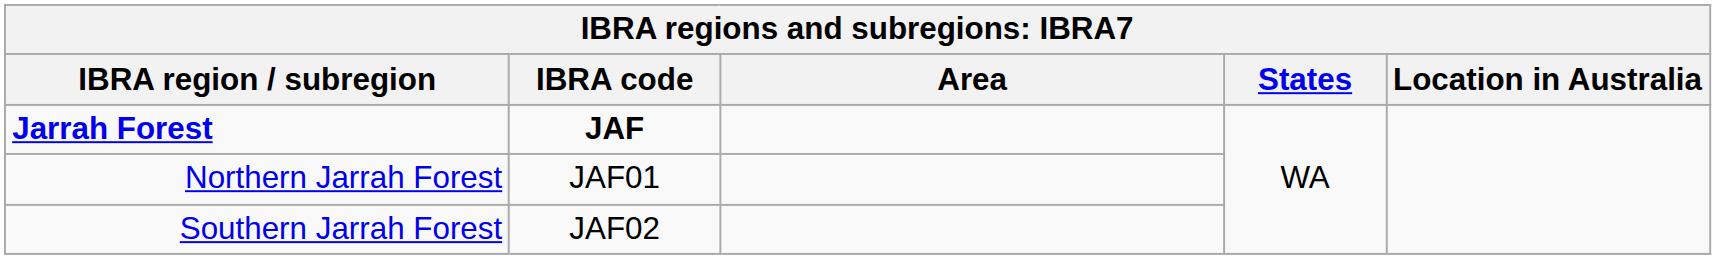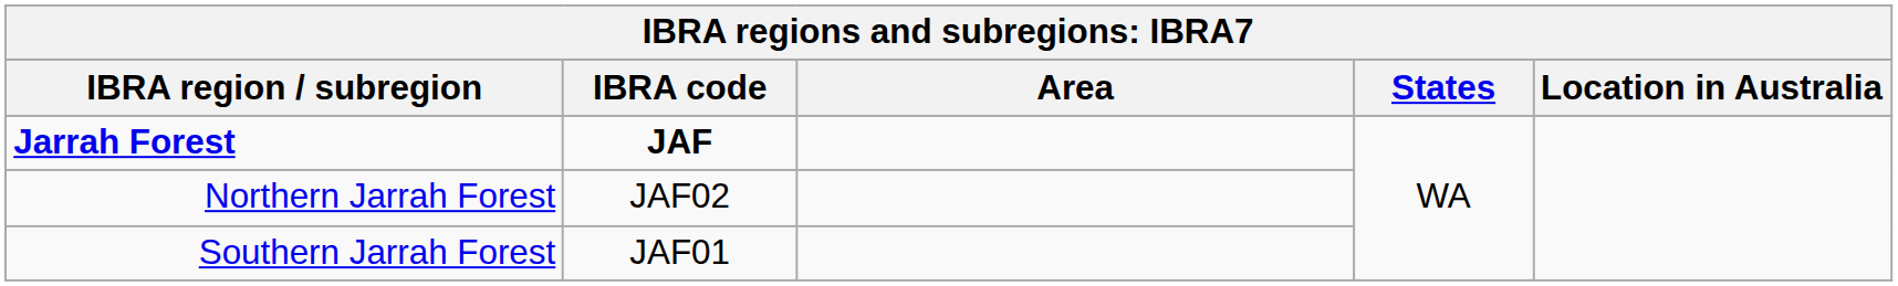Northern Jarrah Forest | IBRA code: JAF01 -> JAF02
Southern Jarrah Forest | IBRA code: JAF02 -> JAF01
